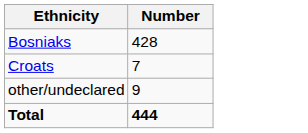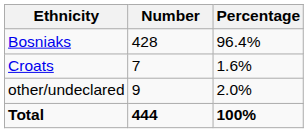+ column: Percentage | 96.4% | 1.6% | 2.0% | 100%
